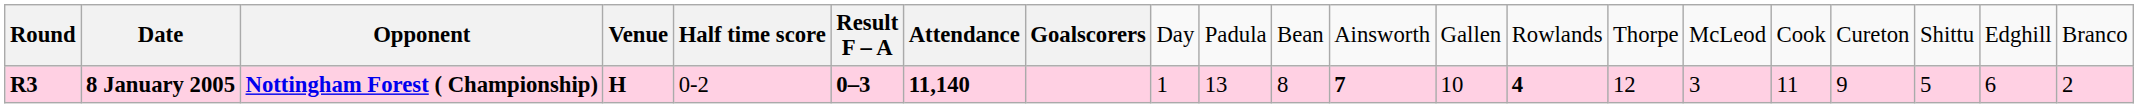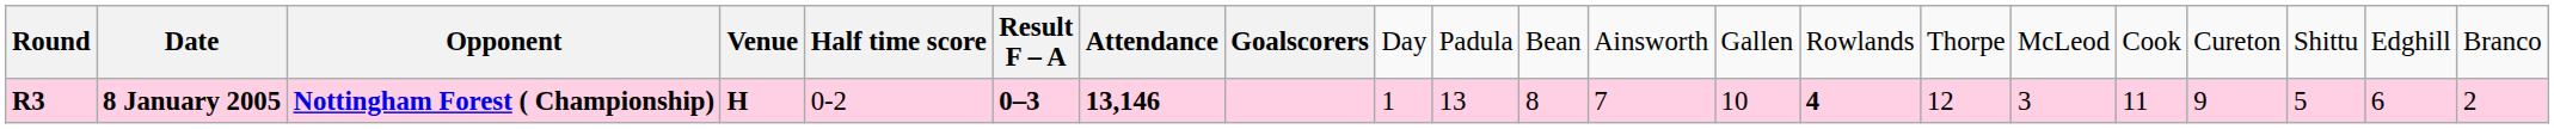8 January 2005 | column 7: 11,140 -> 13,146
8 January 2005 | column 12: bold -> normal
